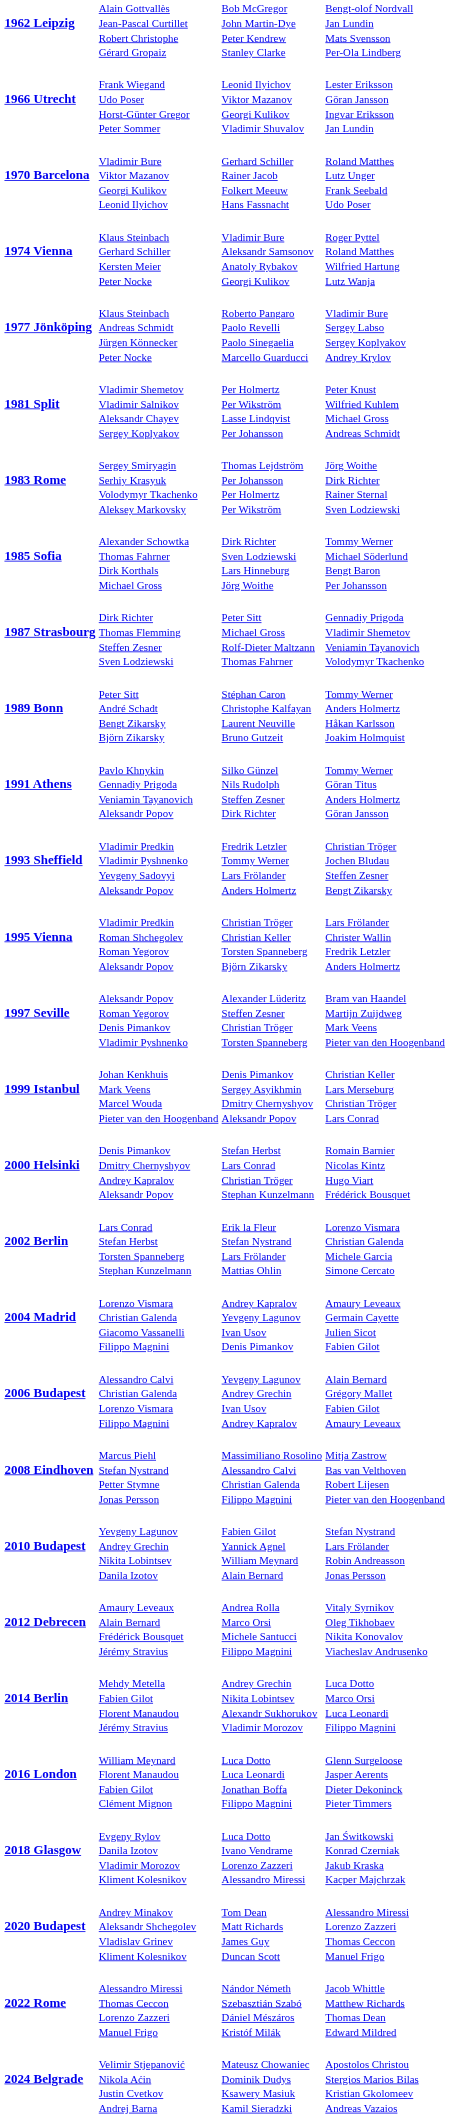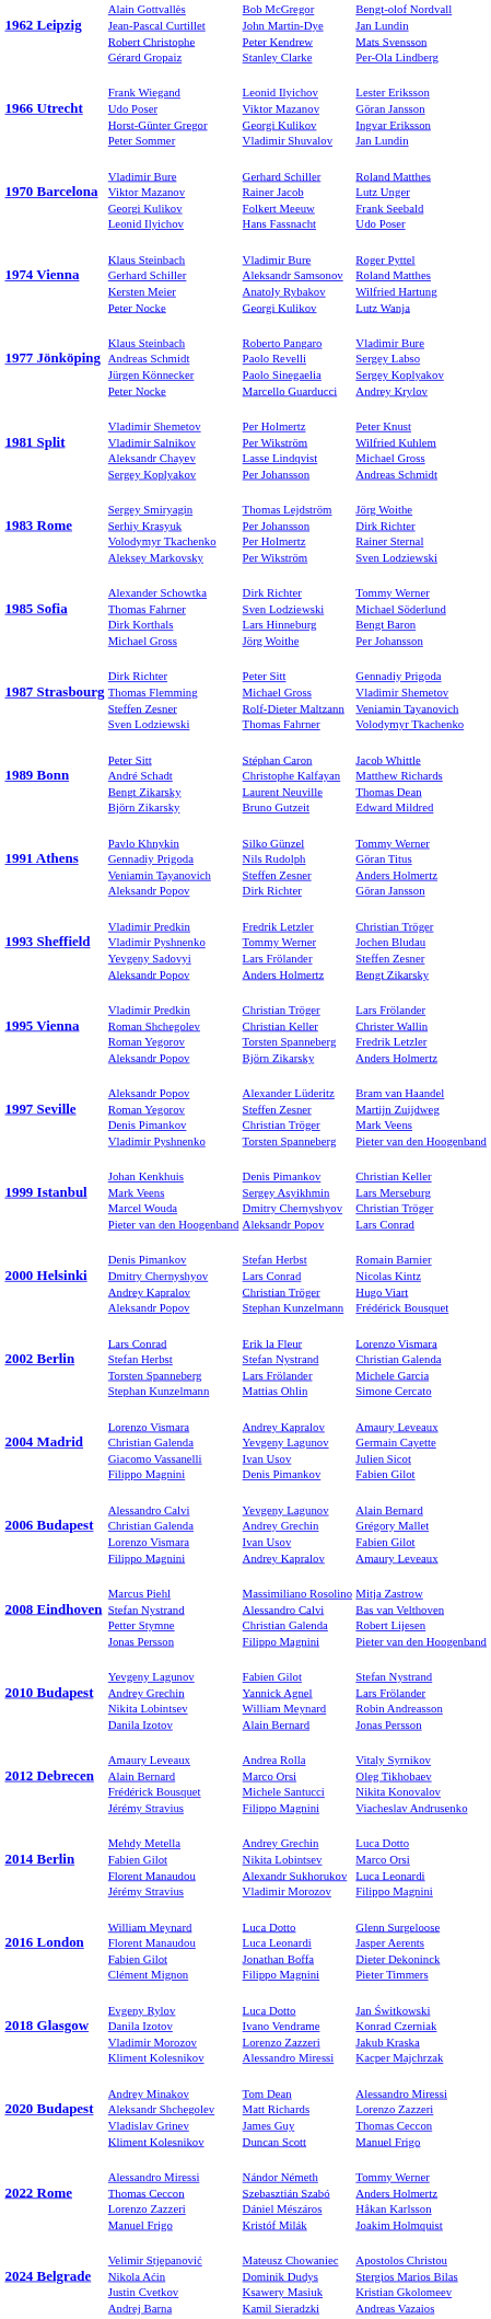1989 Bonn | column 4: Tommy Werner Anders Holmertz Håkan Karlsson Joakim Holmquist -> Jacob Whittle Matthew Richards Thomas Dean Edward Mildred
2022 Rome | column 4: Jacob Whittle Matthew Richards Thomas Dean Edward Mildred -> Tommy Werner Anders Holmertz Håkan Karlsson Joakim Holmquist
